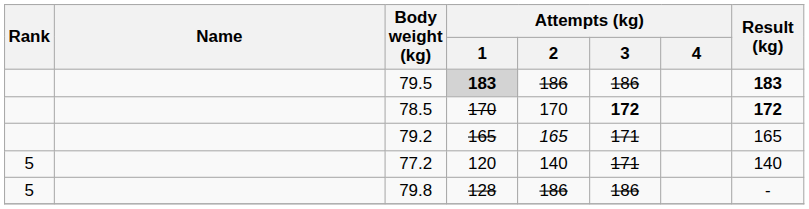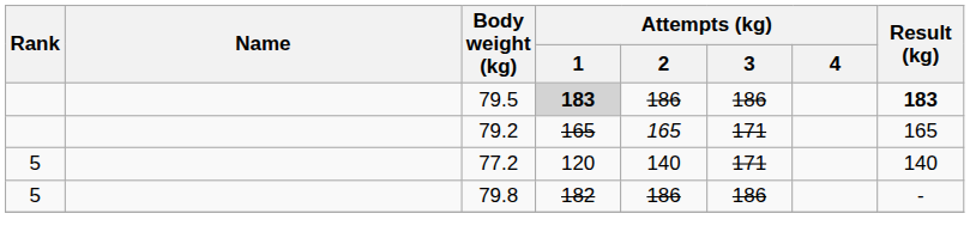- row: 78.5 | 170 | 170 | 172 | 172
79.8 | Attempts (kg) / 1: 128 -> 182
